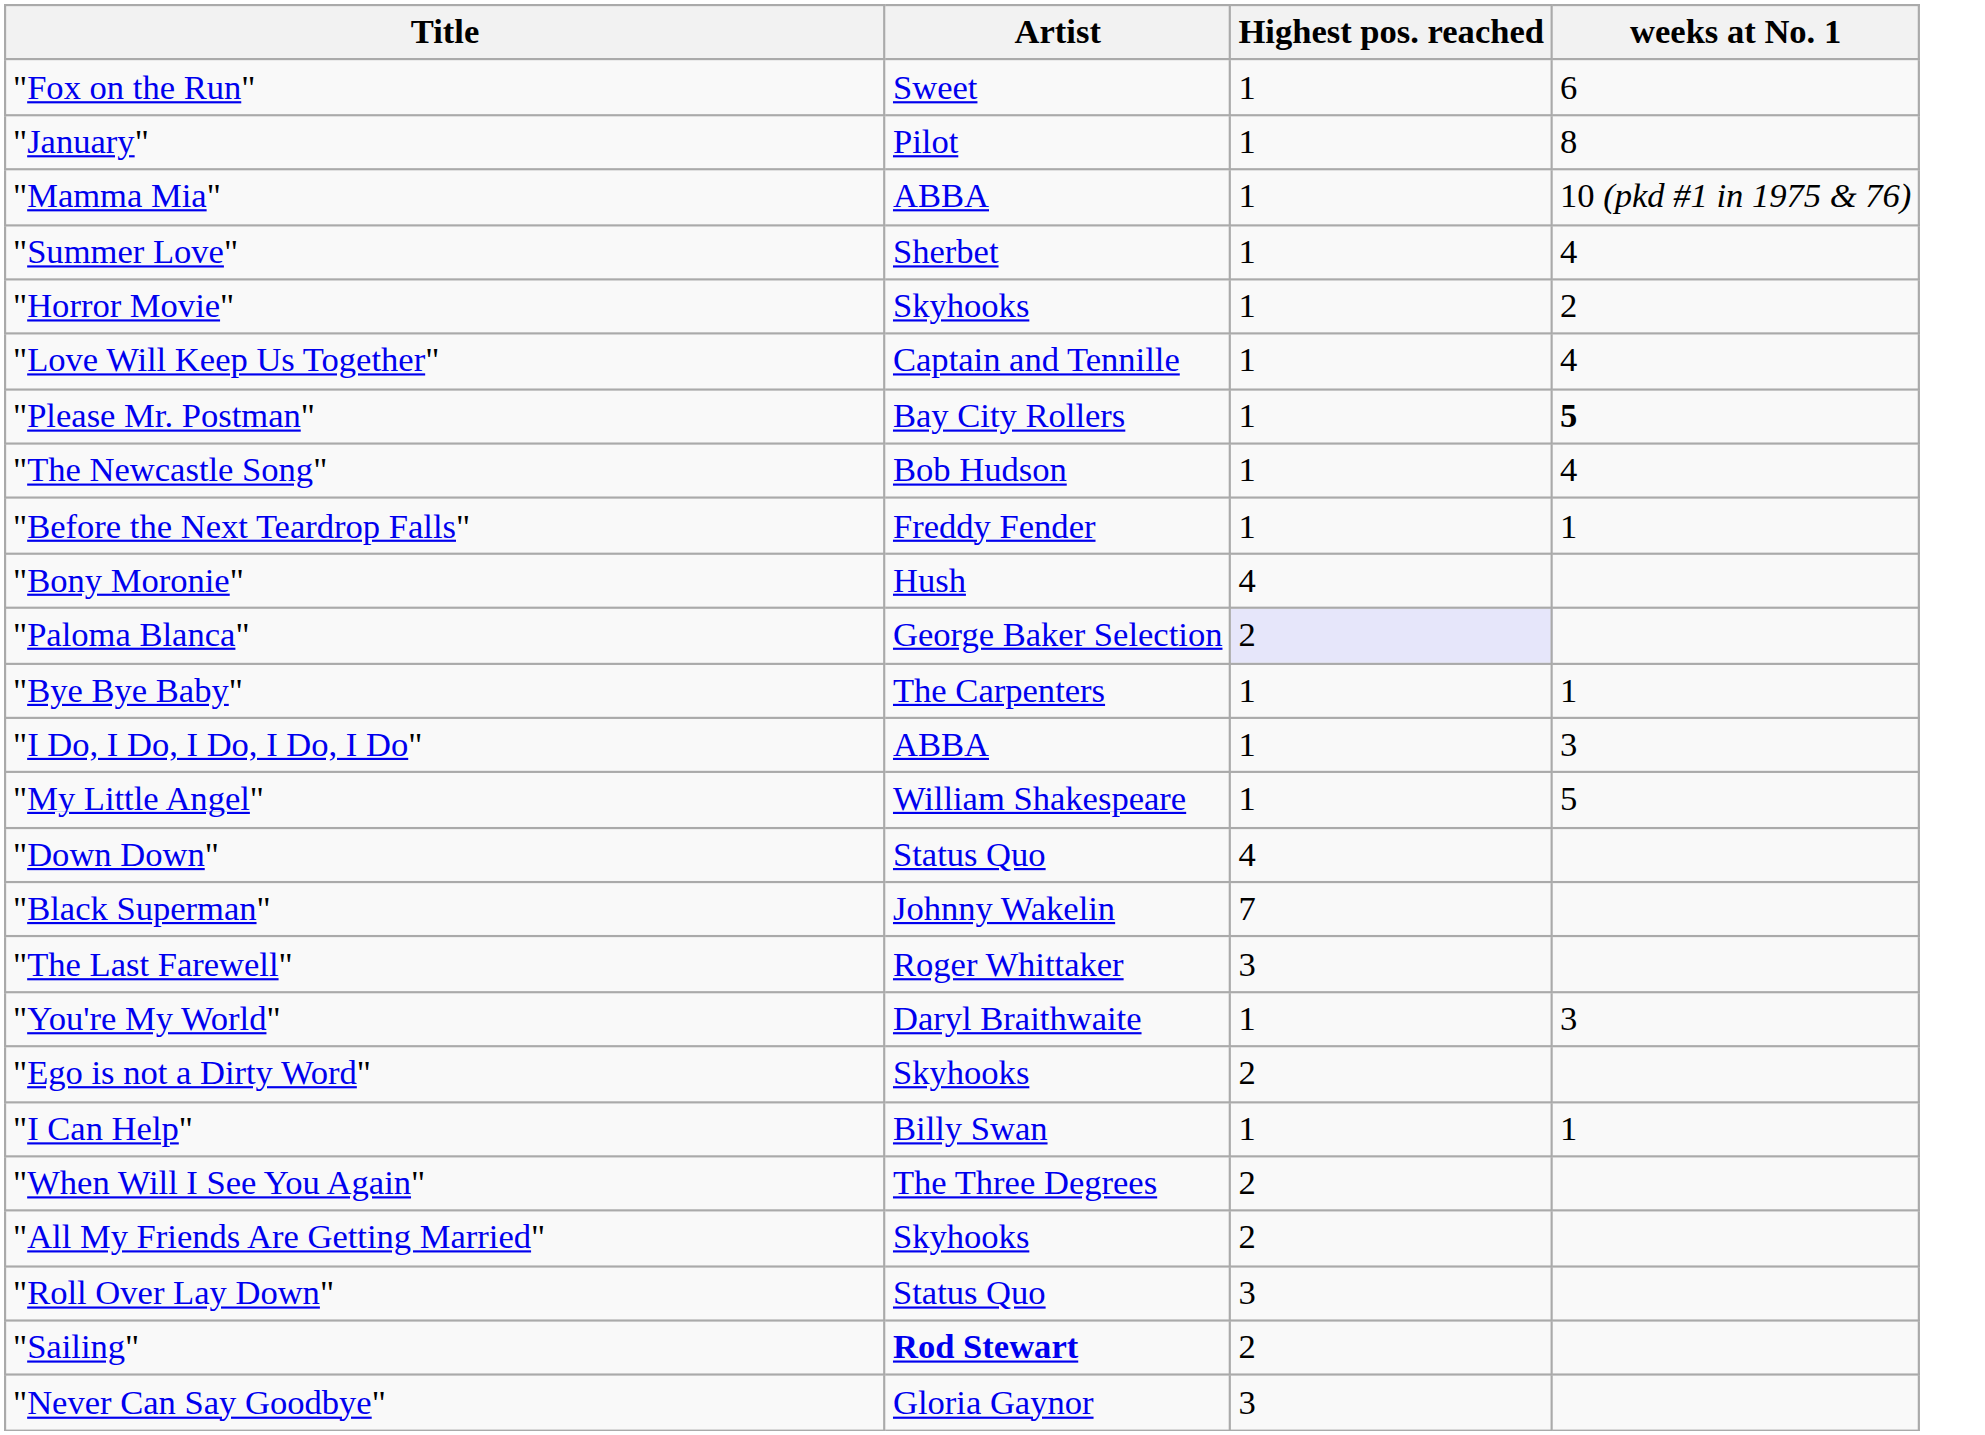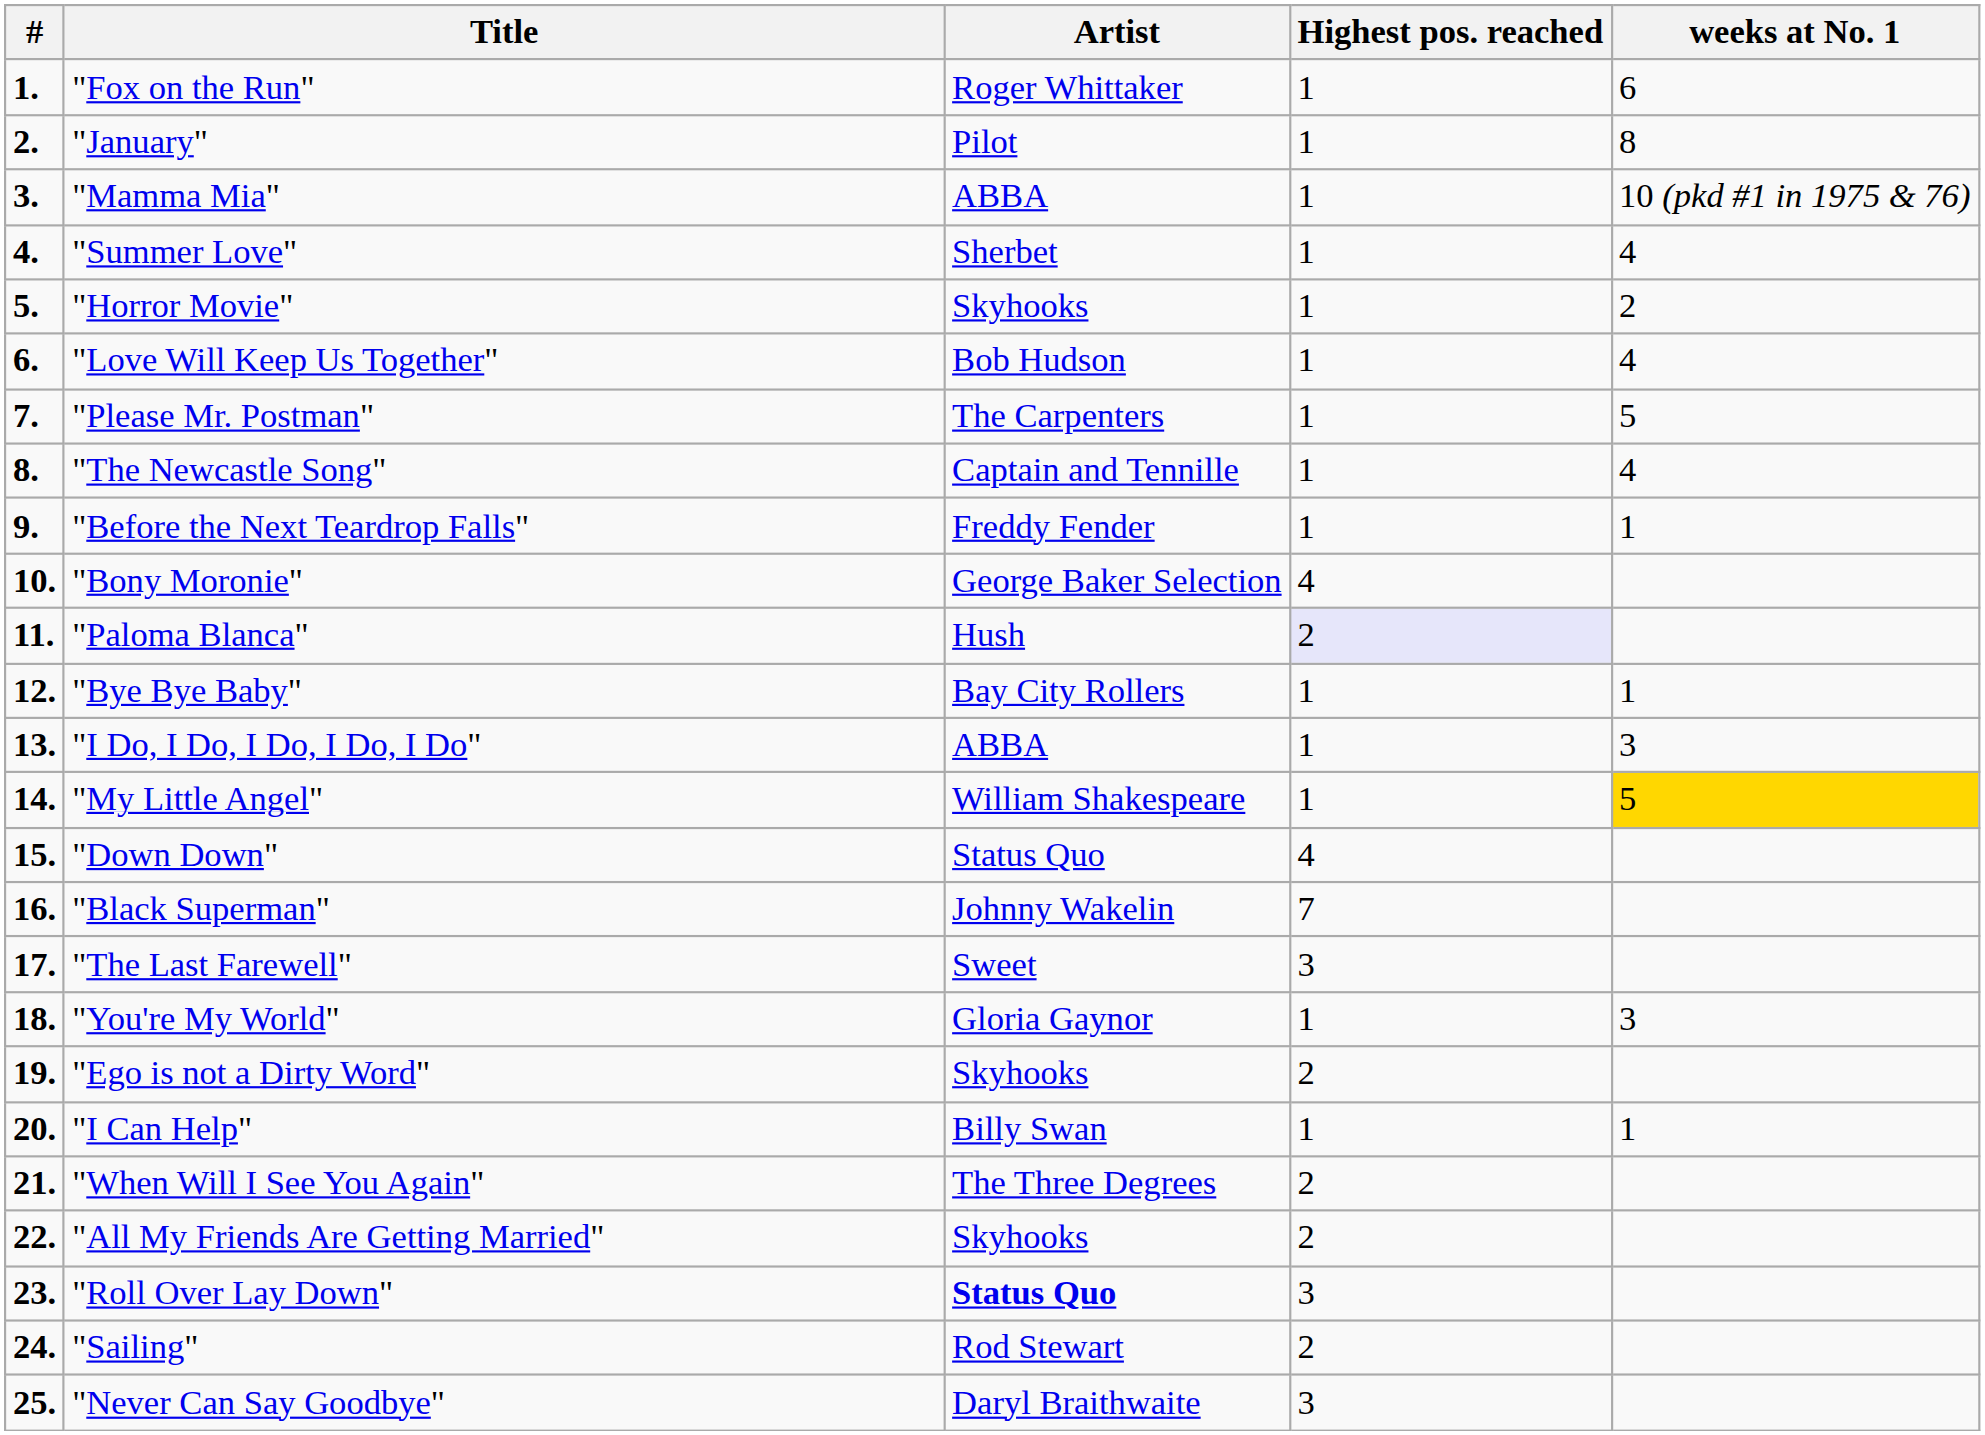+ column: # | 1. | 2. | 3. | 4. | 5. | 6. | 7. | 8. | 9. | 10. | 11. | 12. | 13. | 14. | 15. | 16. | 17. | 18. | 19. | 20. | 21. | 22. | 23. | 24. | 25.
"Fox on the Run" | Artist: Sweet -> Roger Whittaker
"Love Will Keep Us Together" | Artist: Captain and Tennille -> Bob Hudson
"Please Mr. Postman" | Artist: Bay City Rollers -> The Carpenters
"Please Mr. Postman" | weeks at No. 1: bold -> normal
"The Newcastle Song" | Artist: Bob Hudson -> Captain and Tennille
"Bony Moronie" | Artist: Hush -> George Baker Selection
"Paloma Blanca" | Artist: George Baker Selection -> Hush
"Bye Bye Baby" | Artist: The Carpenters -> Bay City Rollers
"My Little Angel" | weeks at No. 1: no background -> gold background
"The Last Farewell" | Artist: Roger Whittaker -> Sweet
"You're My World" | Artist: Daryl Braithwaite -> Gloria Gaynor
"Roll Over Lay Down" | Artist: normal -> bold
"Sailing" | Artist: bold -> normal
"Never Can Say Goodbye" | Artist: Gloria Gaynor -> Daryl Braithwaite
